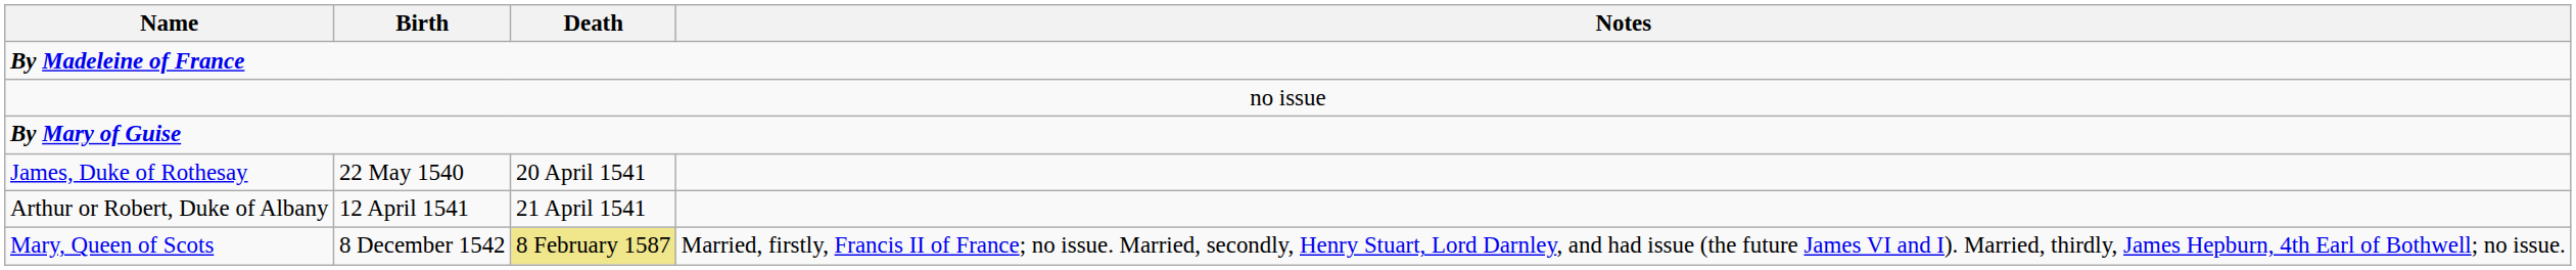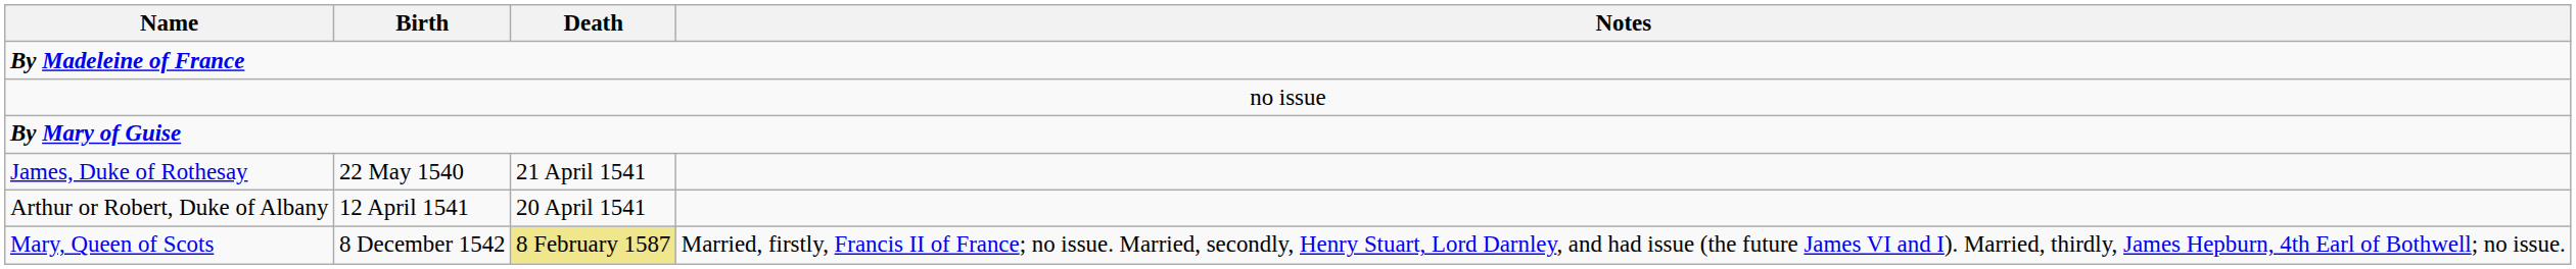James, Duke of Rothesay | Death: 20 April 1541 -> 21 April 1541
Arthur or Robert, Duke of Albany | Death: 21 April 1541 -> 20 April 1541
